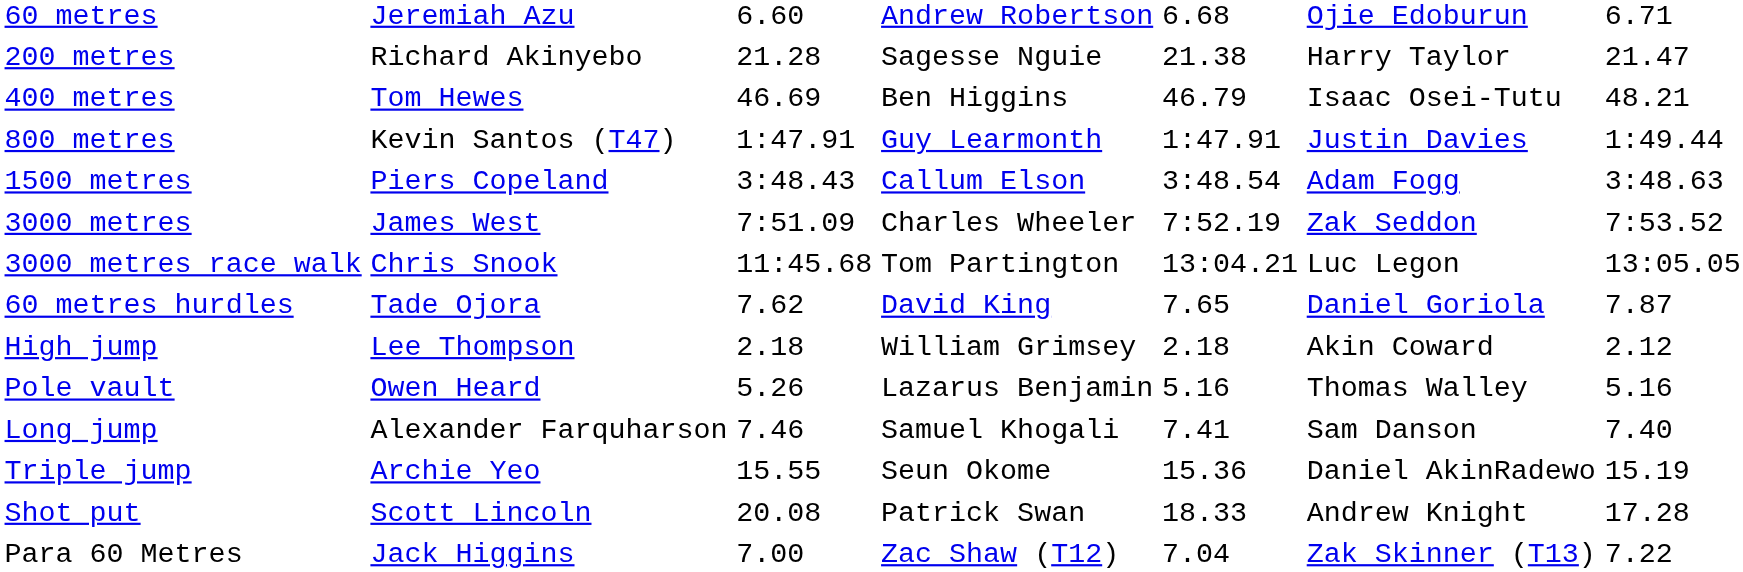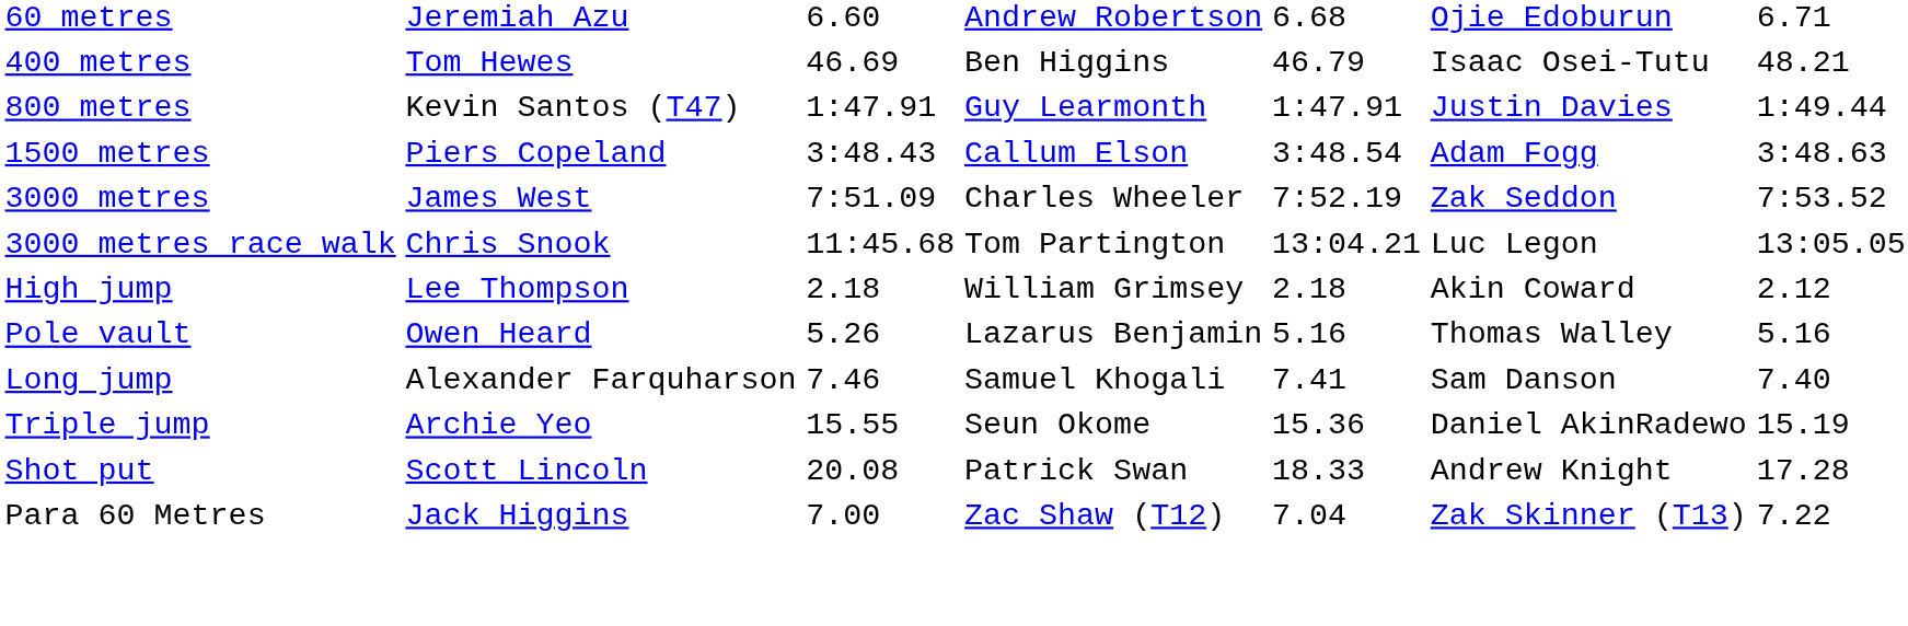- row: 200 metres | Richard Akinyebo | 21.28 | Sagesse Nguie | 21.38 | Harry Taylor | 21.47
- row: 60 metres hurdles | Tade Ojora | 7.62 | David King | 7.65 | Daniel Goriola | 7.87
